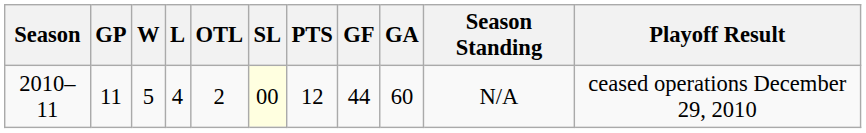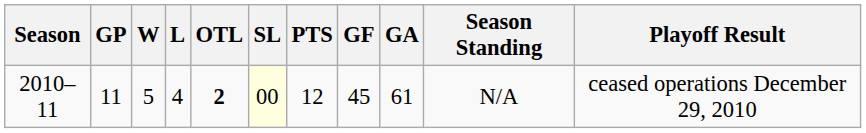2010–11 | OTL: normal -> bold
2010–11 | GF: 44 -> 45
2010–11 | GA: 60 -> 61
